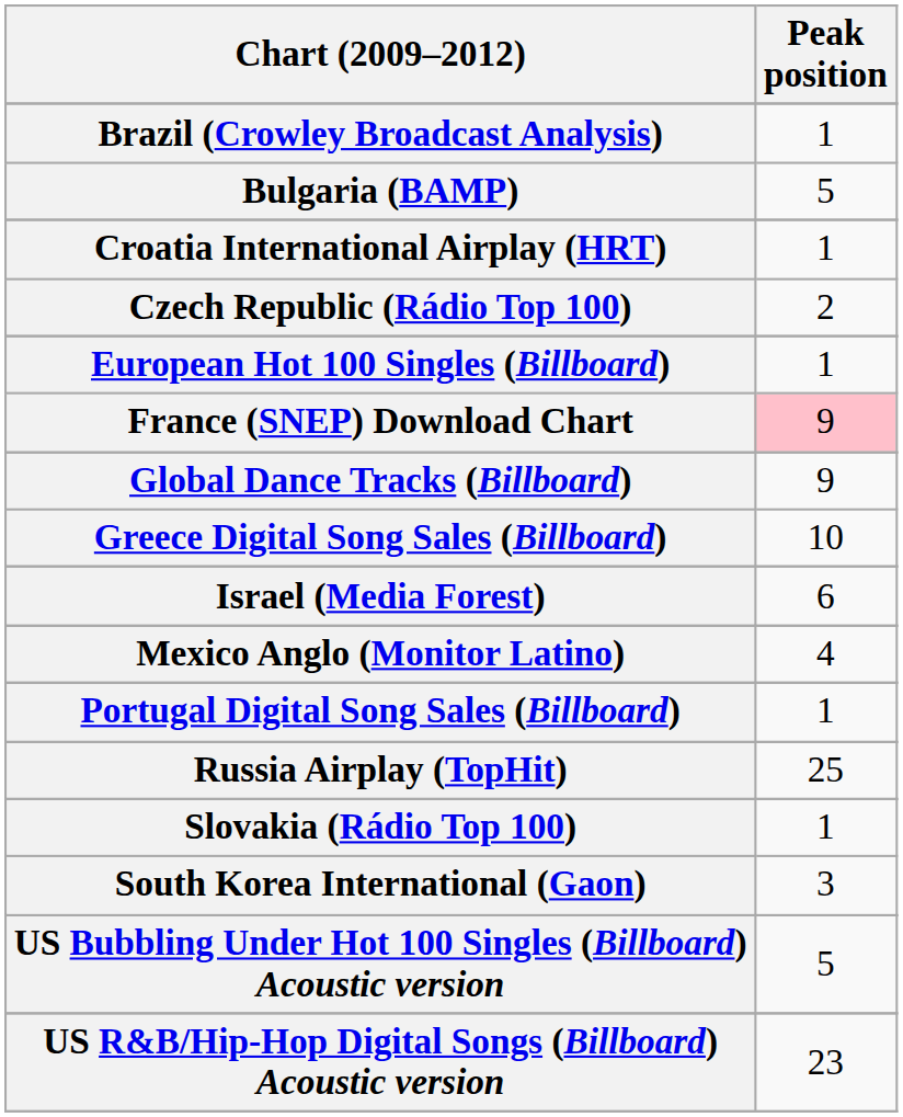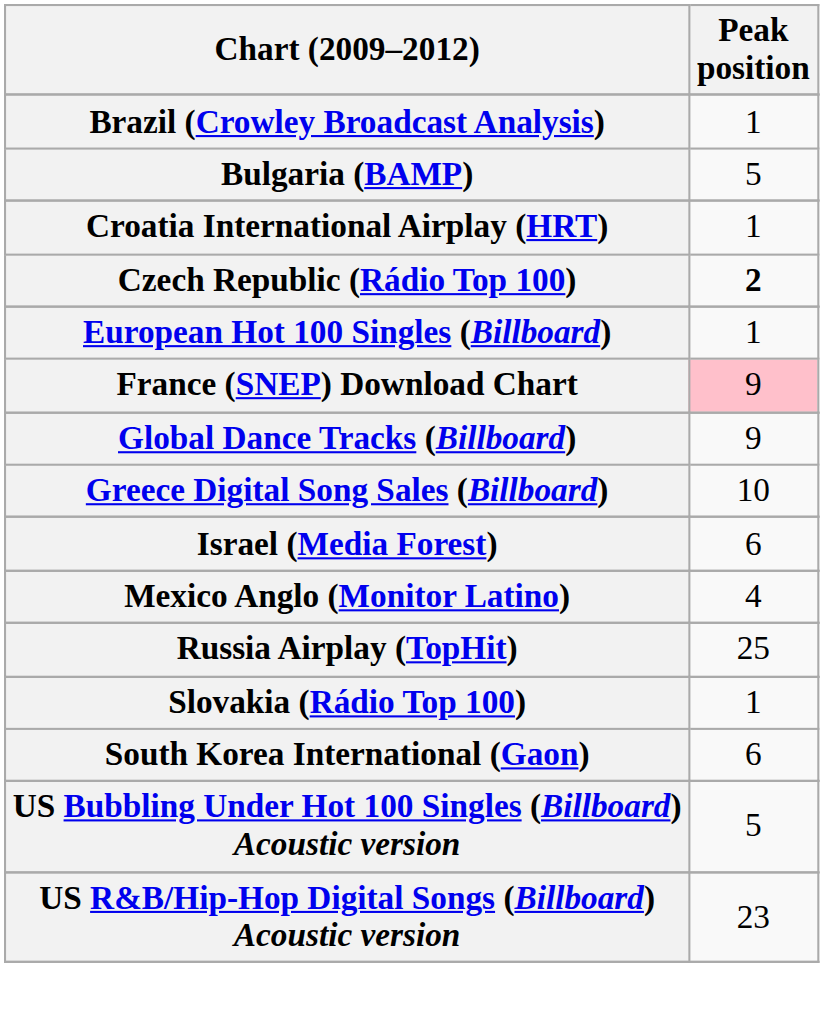Czech Republic (Rádio Top 100) | Peak position: normal -> bold
- row: Portugal Digital Song Sales (Billboard) | 1
South Korea International (Gaon) | Peak position: 3 -> 6
